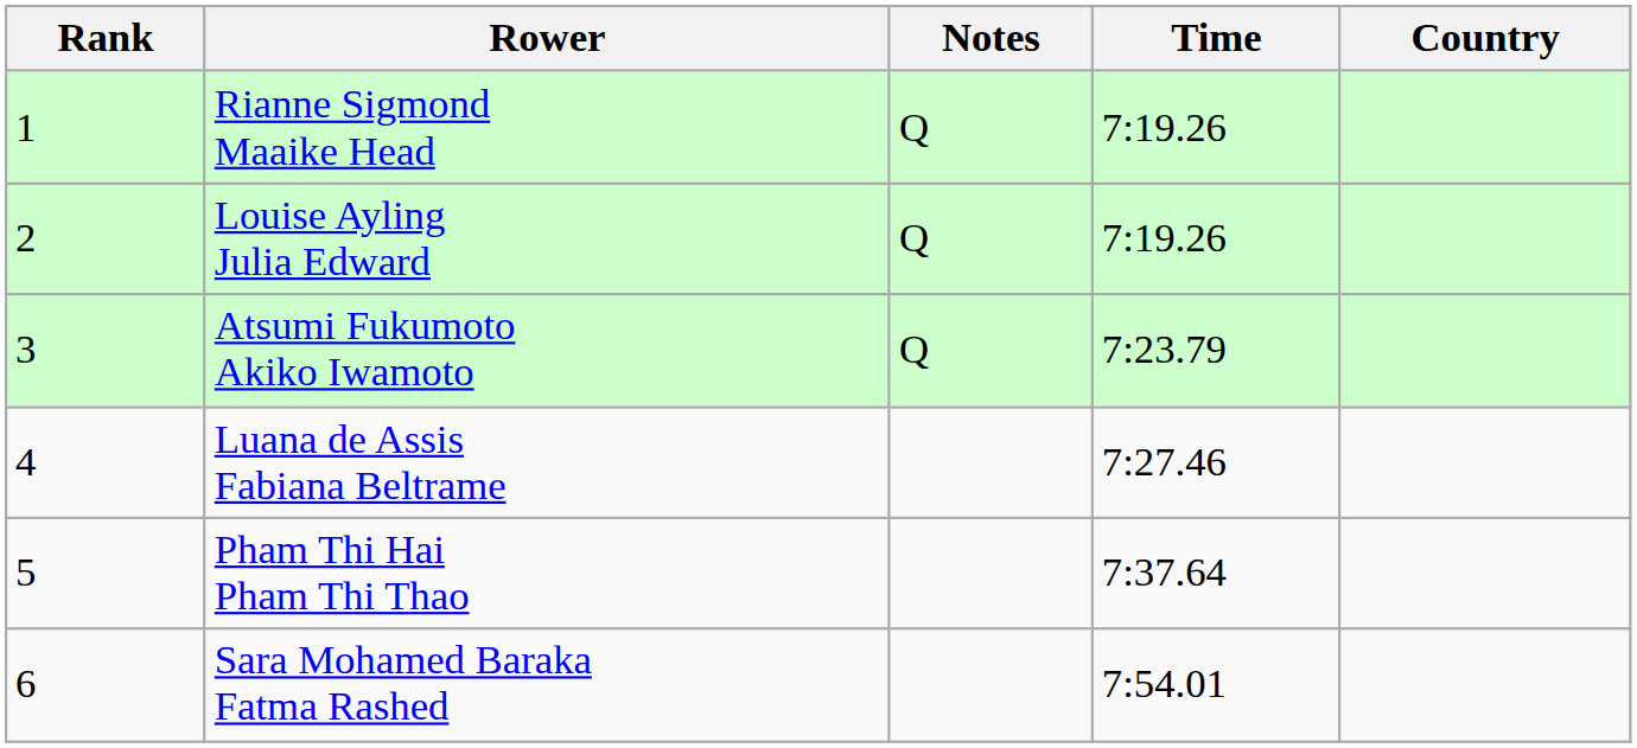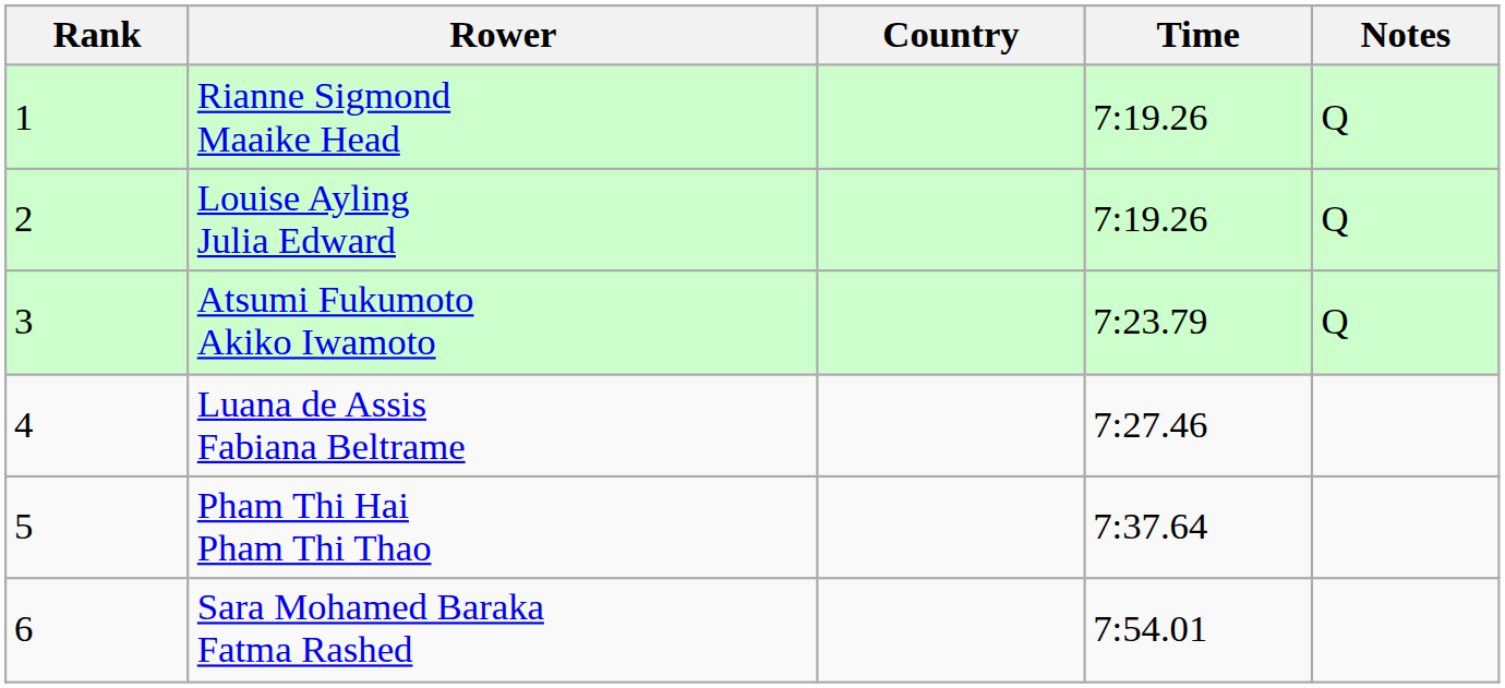columns swapped: Country <-> Notes
